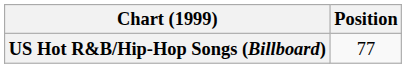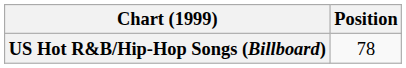US Hot R&B/Hip-Hop Songs (Billboard) | Position: 77 -> 78
